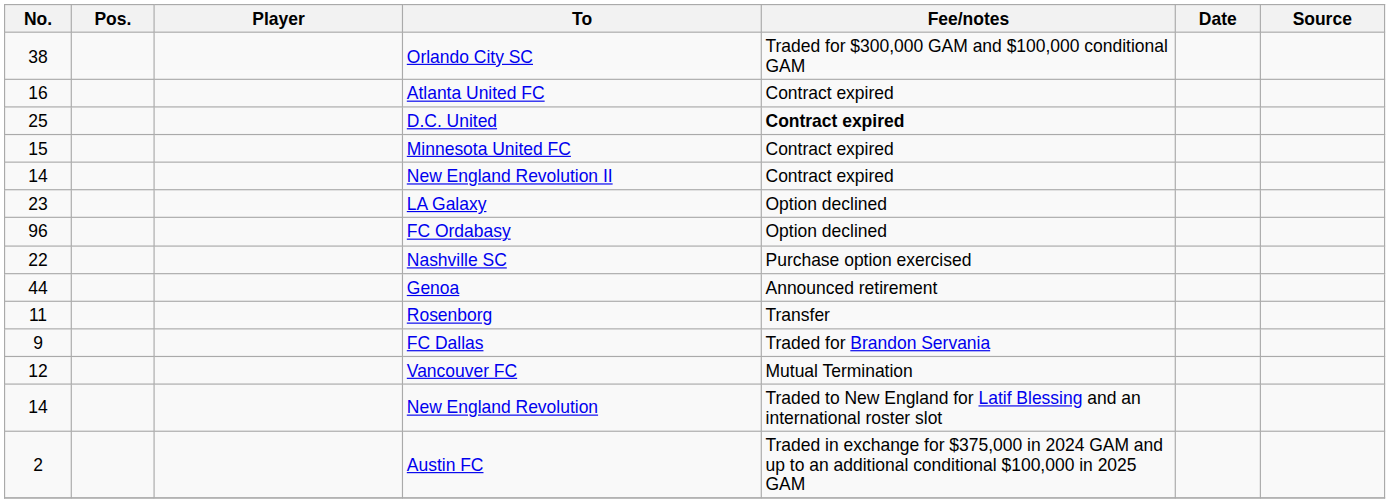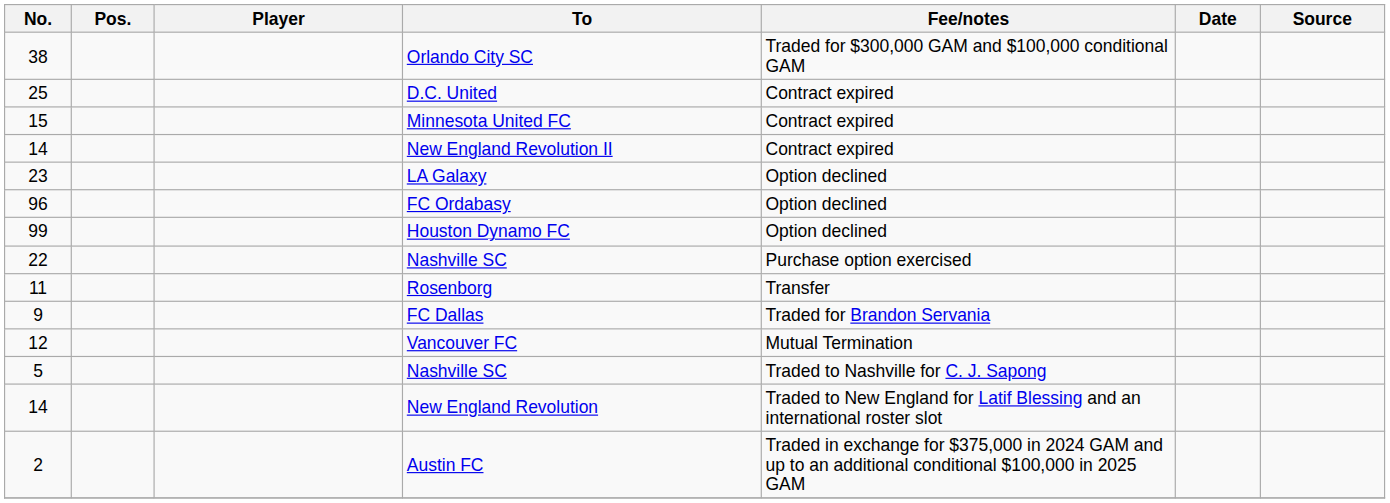- row: 16 | Atlanta United FC | Contract expired
D.C. United | Fee/notes: bold -> normal
+ row: 99 | Houston Dynamo FC | Option declined
- row: 44 | Genoa | Announced retirement
+ row: 5 | Nashville SC | Traded to Nashville for C. J. Sapong
